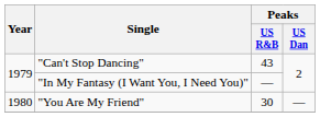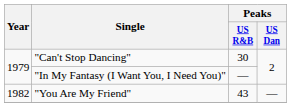"Can't Stop Dancing" | Peaks / US R&B: 43 -> 30
"You Are My Friend" | Year: 1980 -> 1982
"You Are My Friend" | Peaks / US R&B: 30 -> 43
